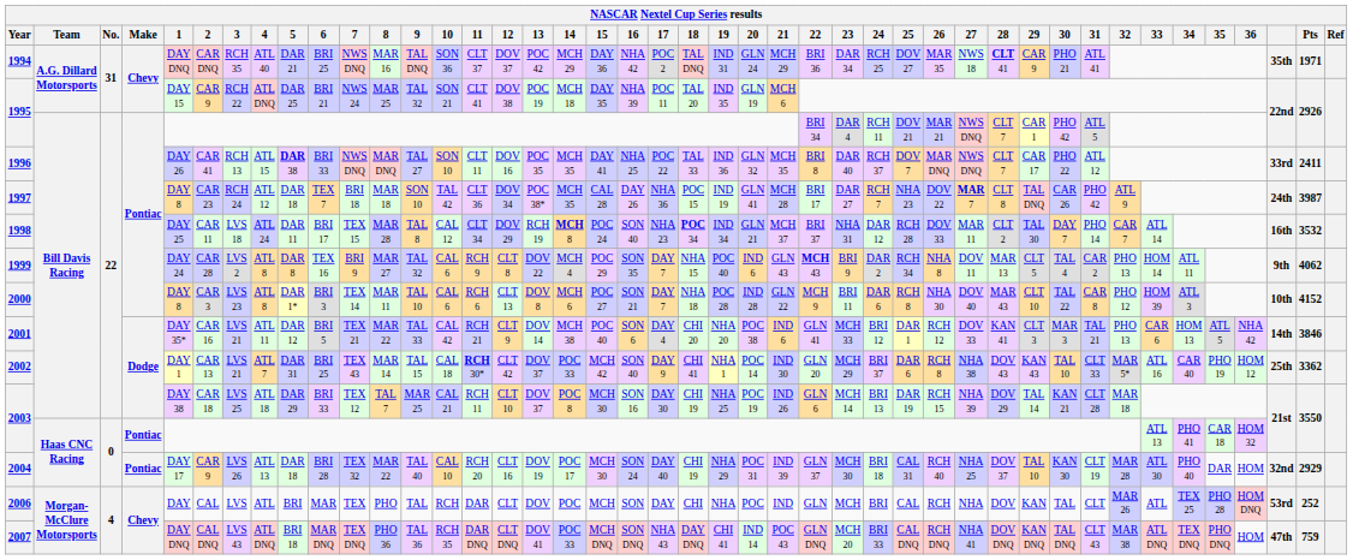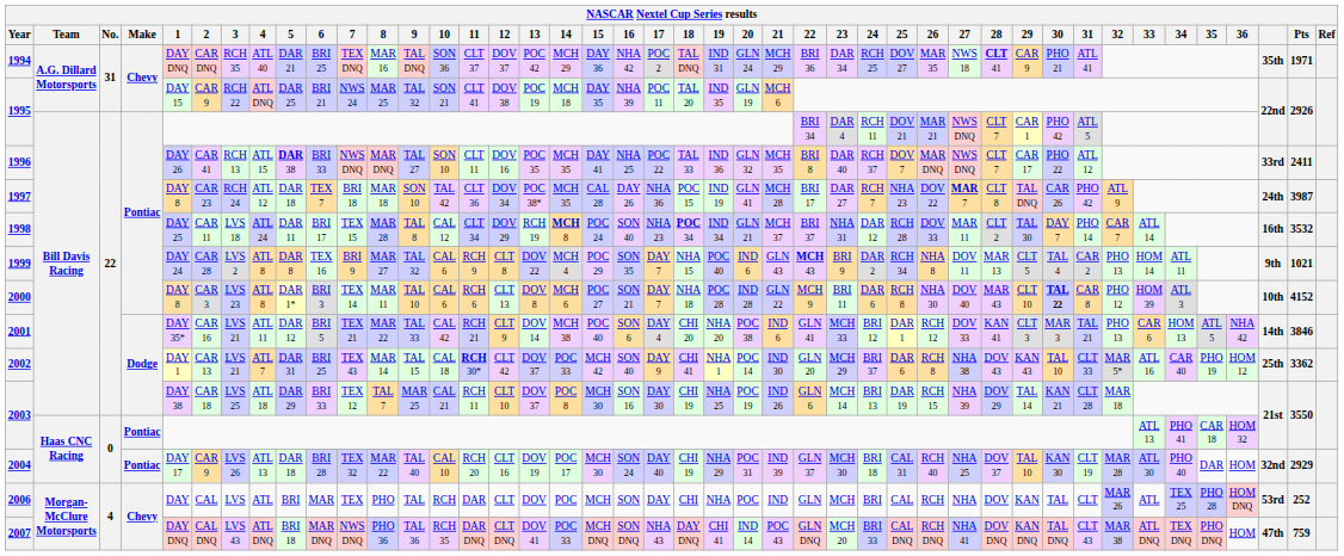1994 | 7: NWS DNQ -> TEX DNQ
1999 | Pts: 4062 -> 1021
2000 | 30: normal -> bold
2007 | 7: TEX DNQ -> NWS DNQ
